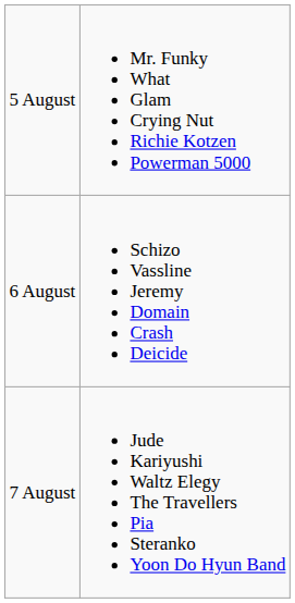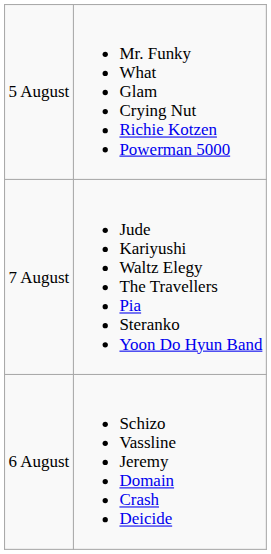rows swapped: 6 August <-> 7 August
